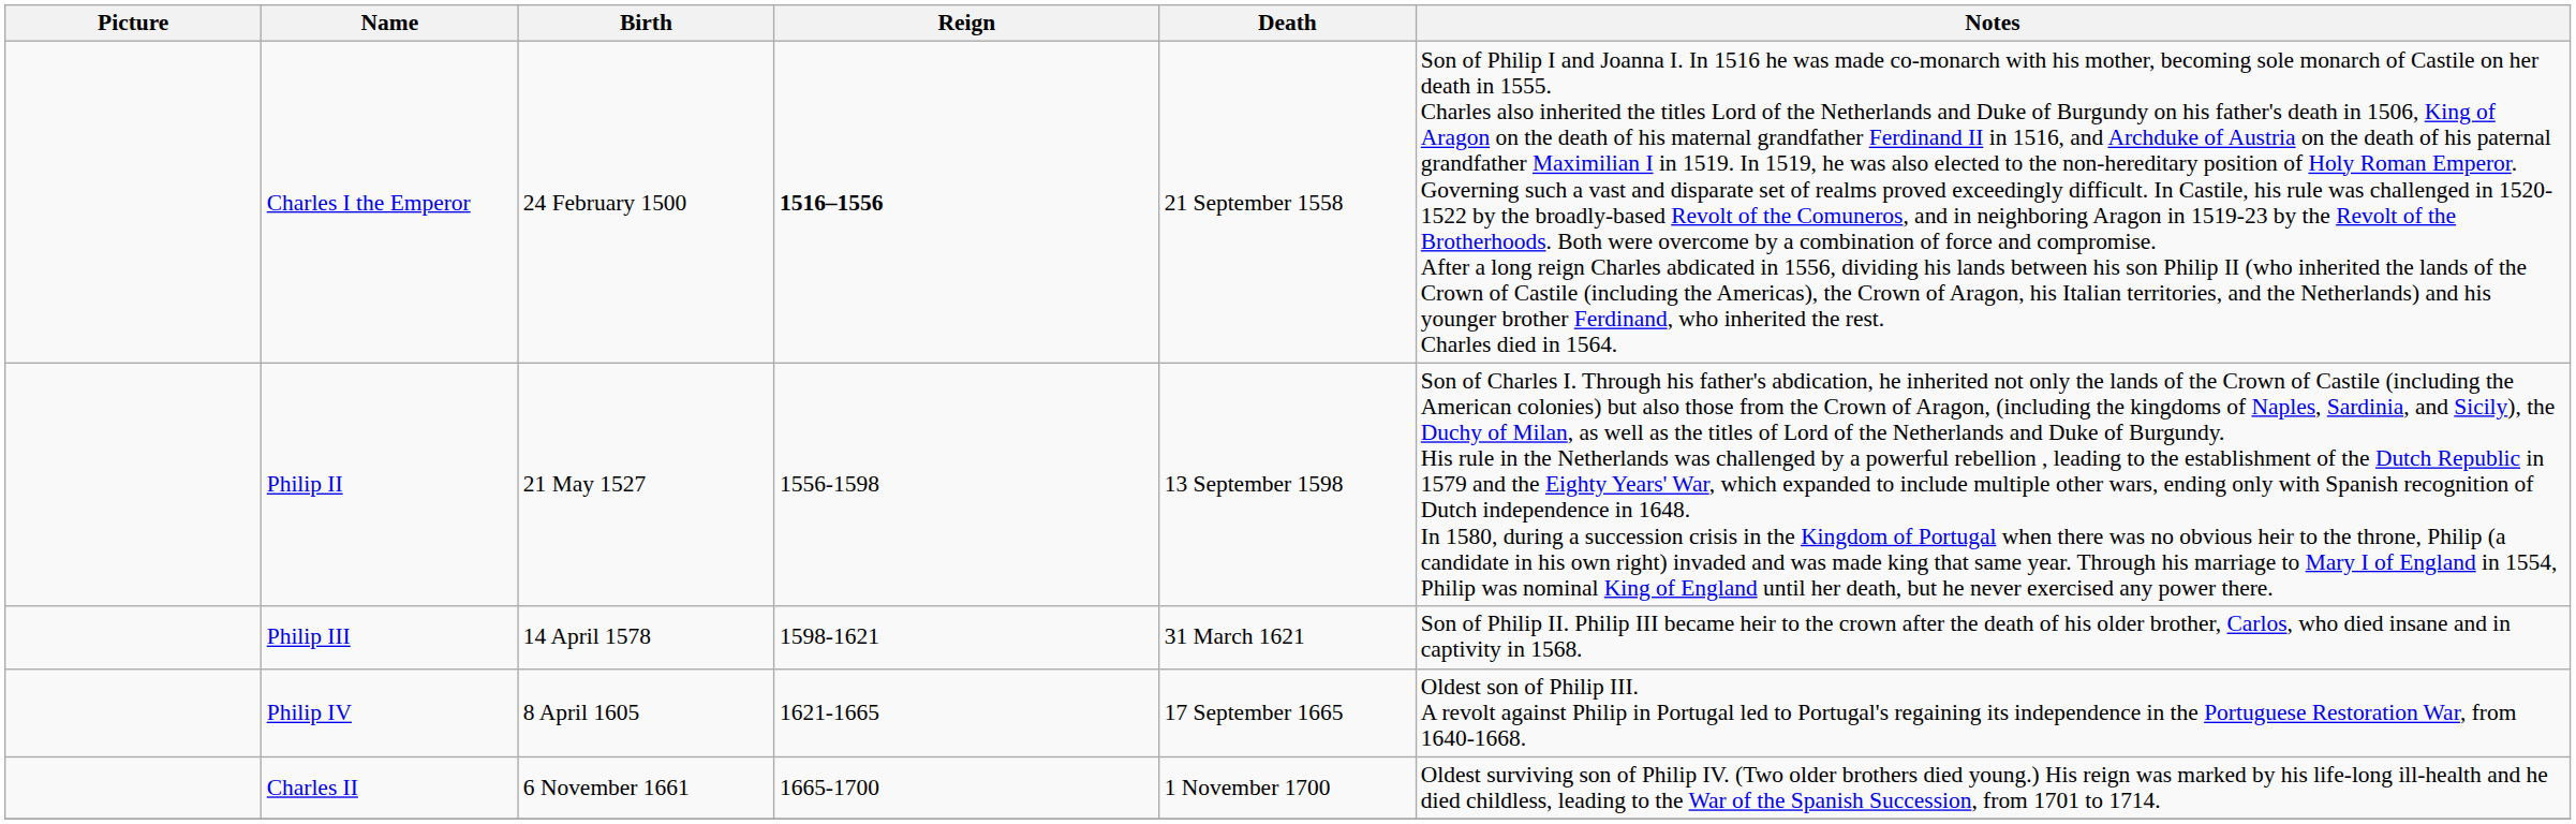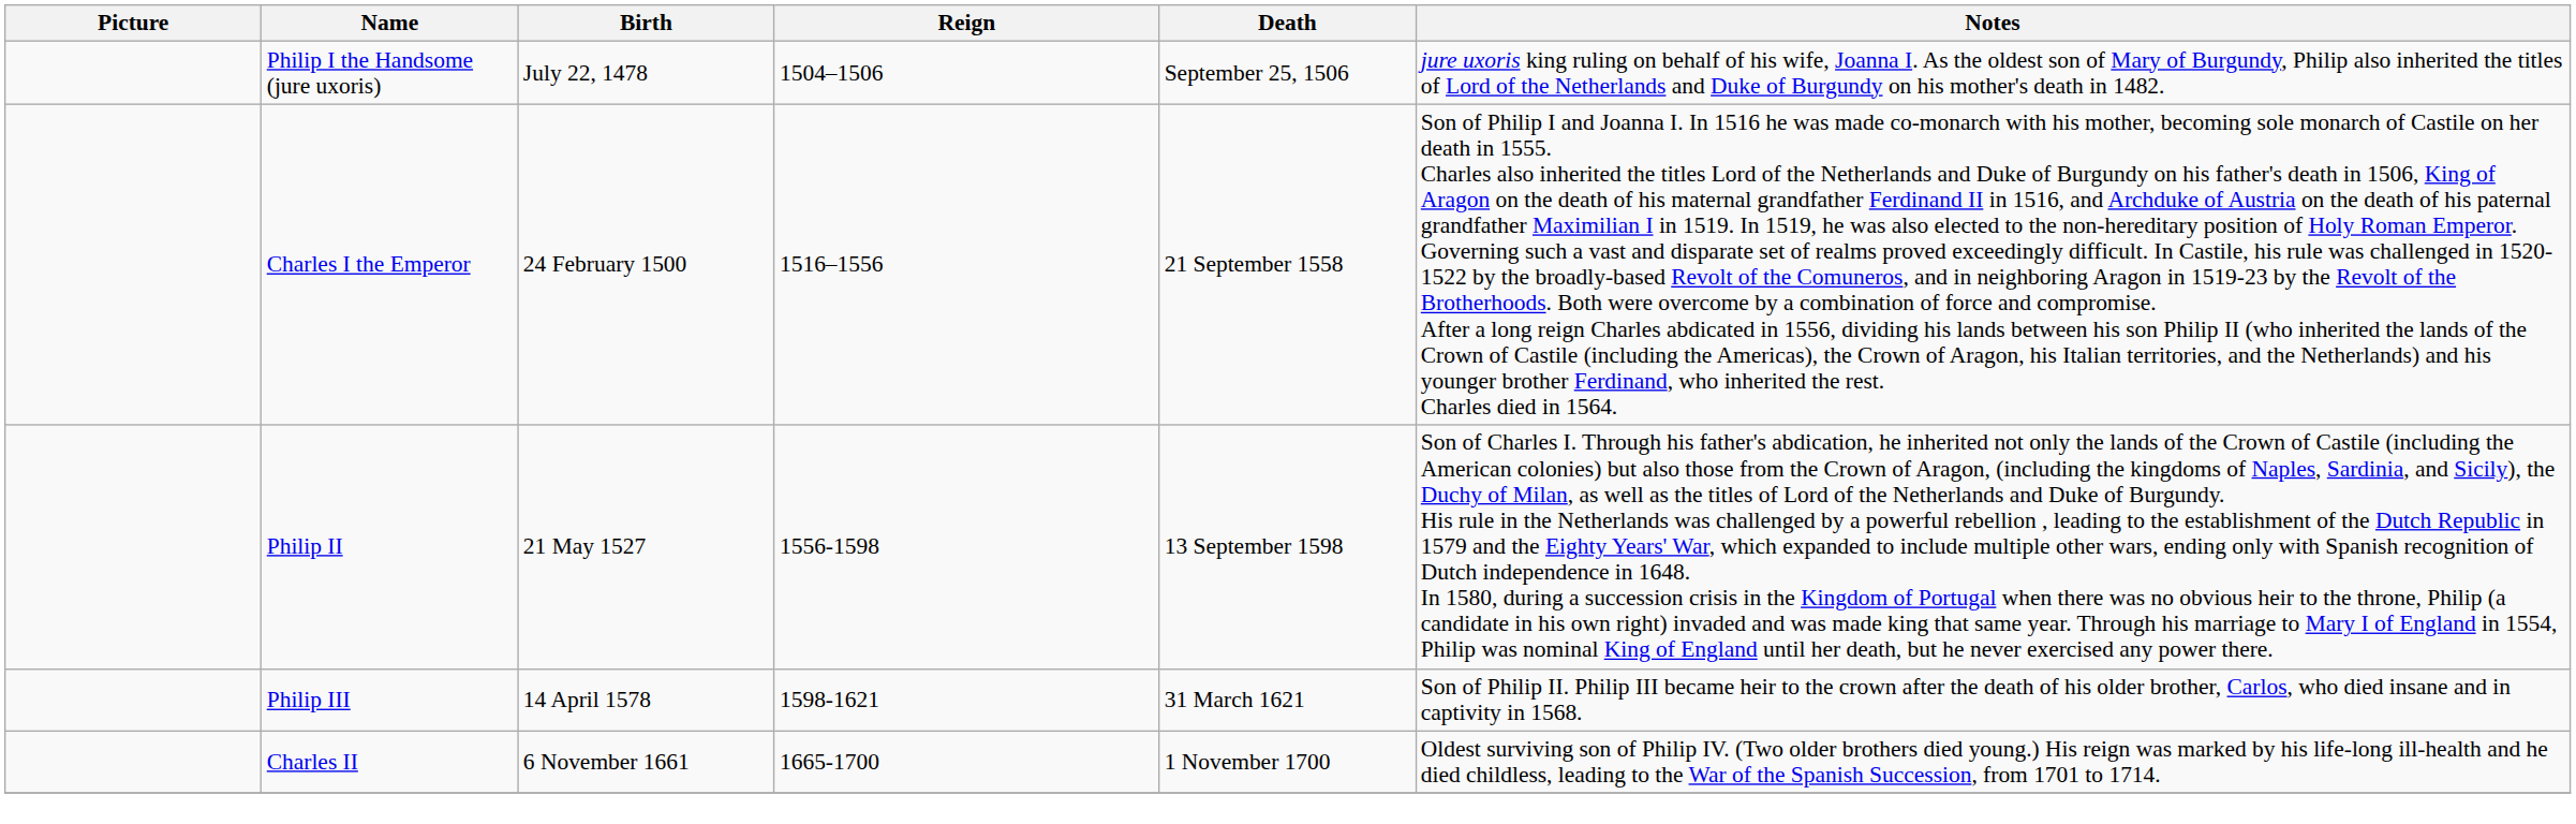+ row: Philip I the Handsome (jure uxoris) | July 22, 1478 | 1504–1506 | September 25, 1506 | jure uxoris king ruling on behalf of his wife, Joanna I. As the oldest son of Mary of Burgundy, Philip also inherited the titles of Lord of the Netherlands and Duke of Burgundy on his mother's death in 1482.
Charles I the Emperor | Reign: bold -> normal
- row: Philip IV | 8 April 1605 | 1621-1665 | 17 September 1665 | Oldest son of Philip III. A revolt against Philip in Portugal led to Portugal's regaining its independence in the Portuguese Restoration War, from 1640-1668.
